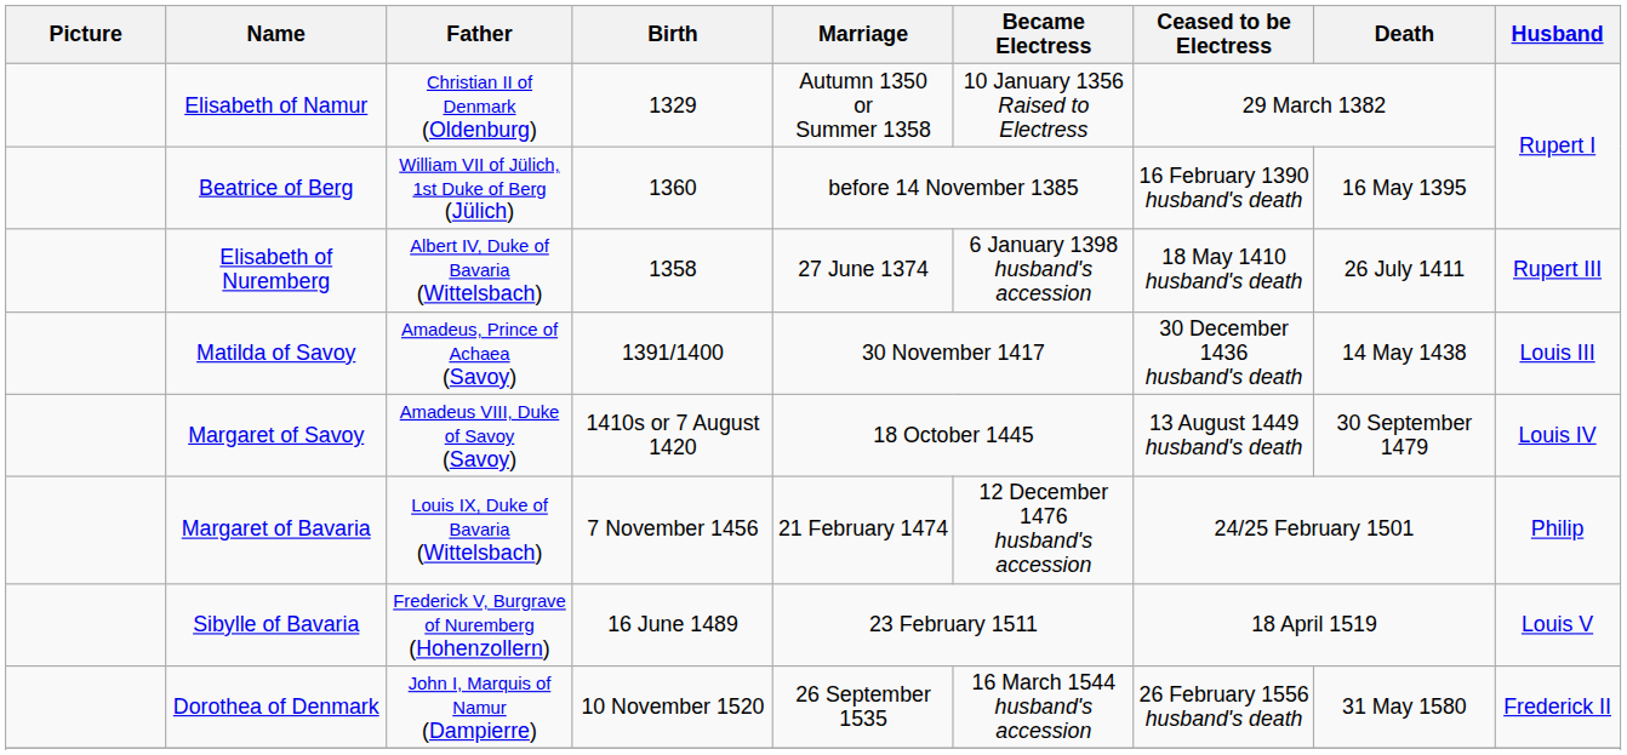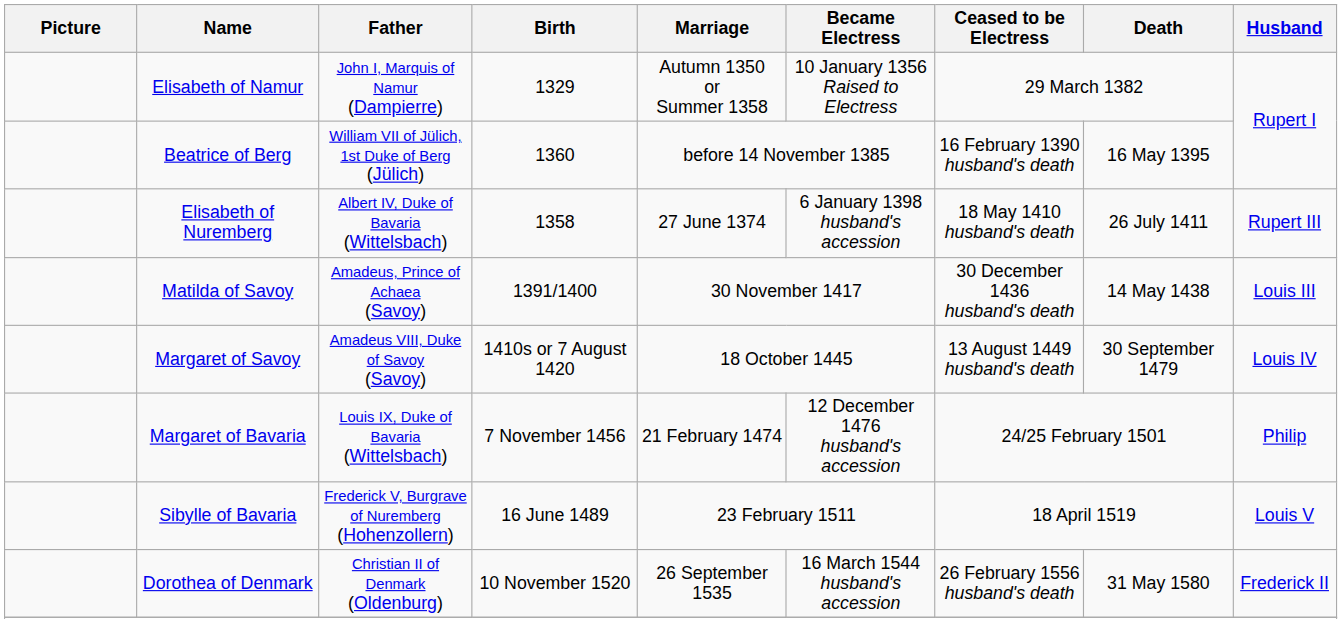Elisabeth of Namur | Father: Christian II of Denmark (Oldenburg) -> John I, Marquis of Namur (Dampierre)
Dorothea of Denmark | Father: John I, Marquis of Namur (Dampierre) -> Christian II of Denmark (Oldenburg)
